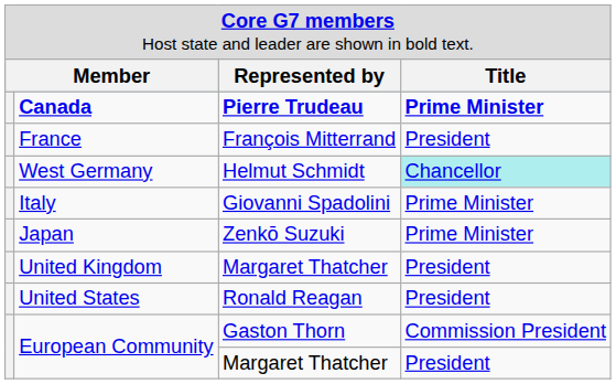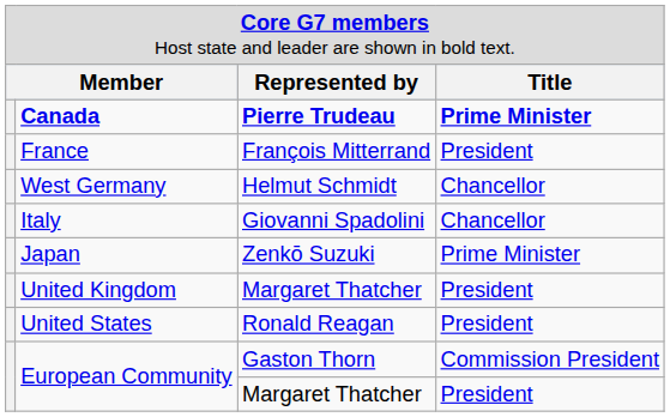West Germany | column 4: paleturquoise background -> no background
Italy | column 4: Prime Minister -> Chancellor
